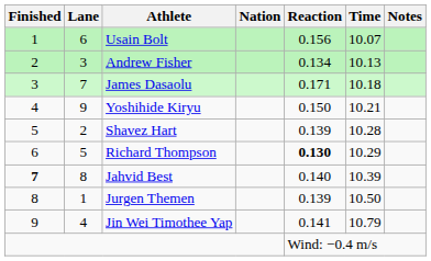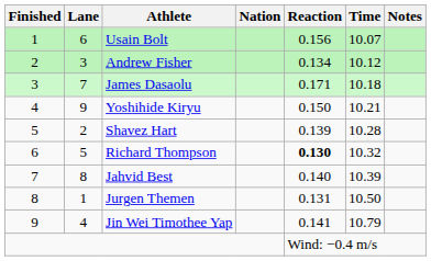Andrew Fisher | Time: 10.13 -> 10.12
Richard Thompson | Time: 10.29 -> 10.32
Jahvid Best | Finished: bold -> normal
Jurgen Themen | Reaction: 0.139 -> 0.131
